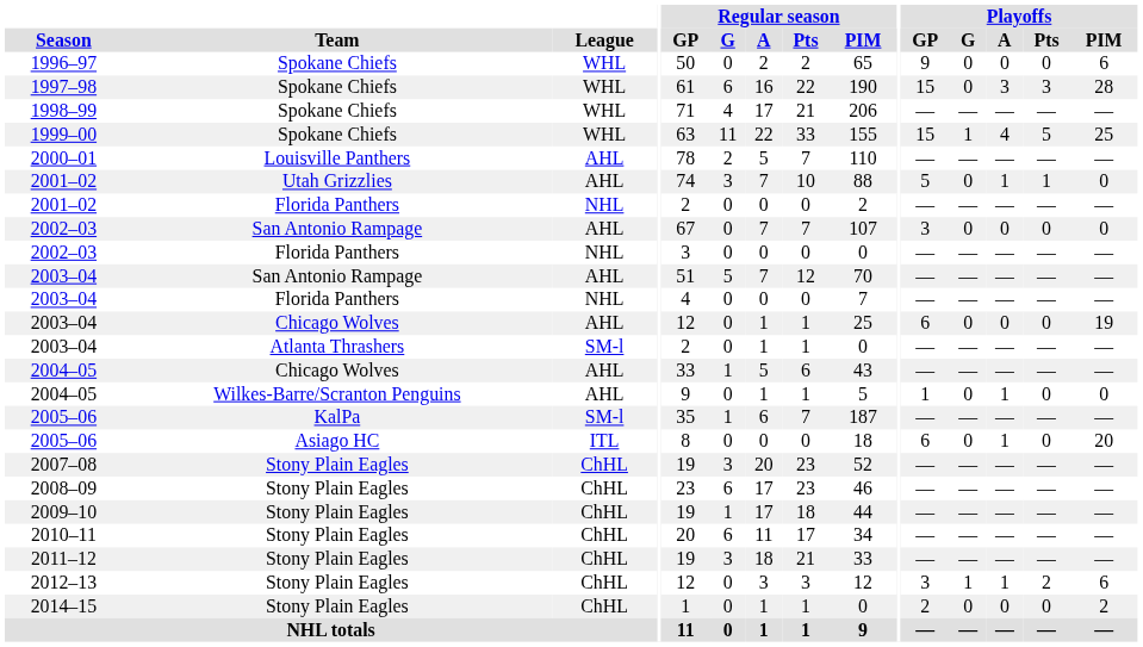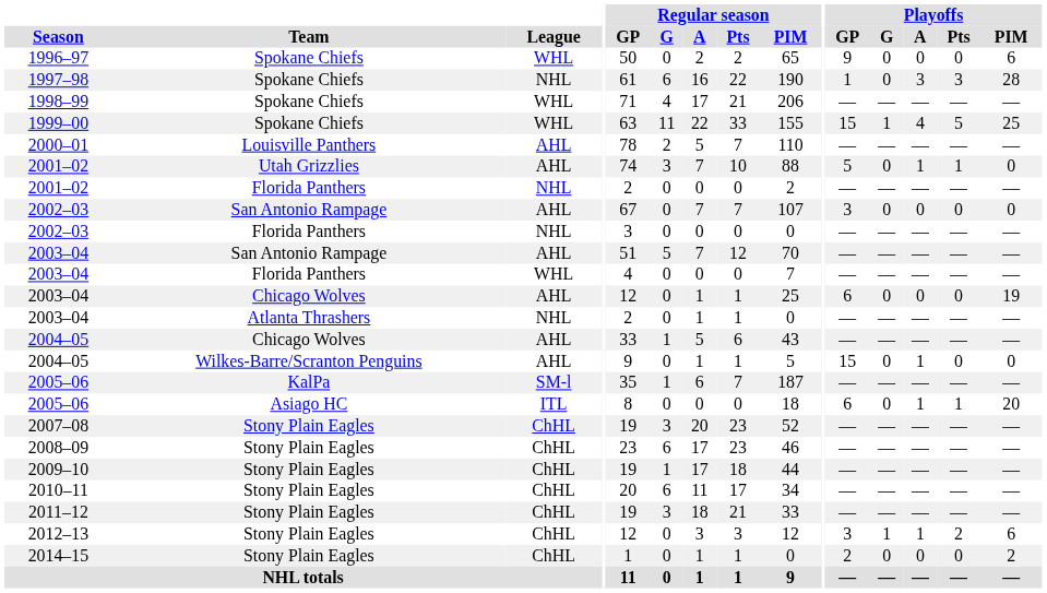1997–98 | League: WHL -> NHL
1997–98 | Playoffs / GP: 15 -> 1
2003–04 / Florida Panthers | League: NHL -> WHL
2003–04 / Atlanta Thrashers | League: SM-l -> NHL
2004–05 / Wilkes-Barre/Scranton Penguins | Playoffs / GP: 1 -> 15
2005–06 / Asiago HC | Playoffs / Pts: 0 -> 1
